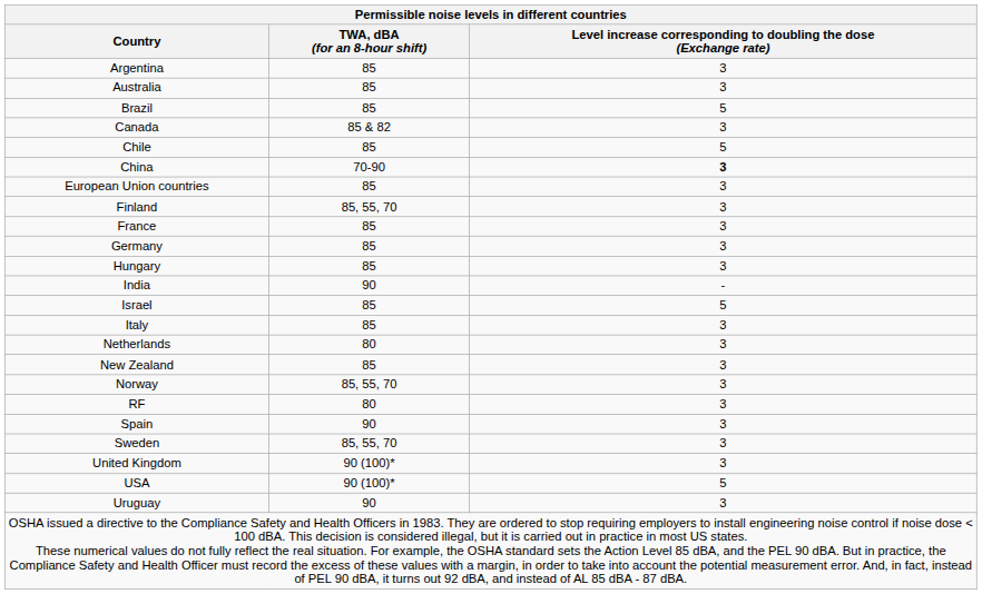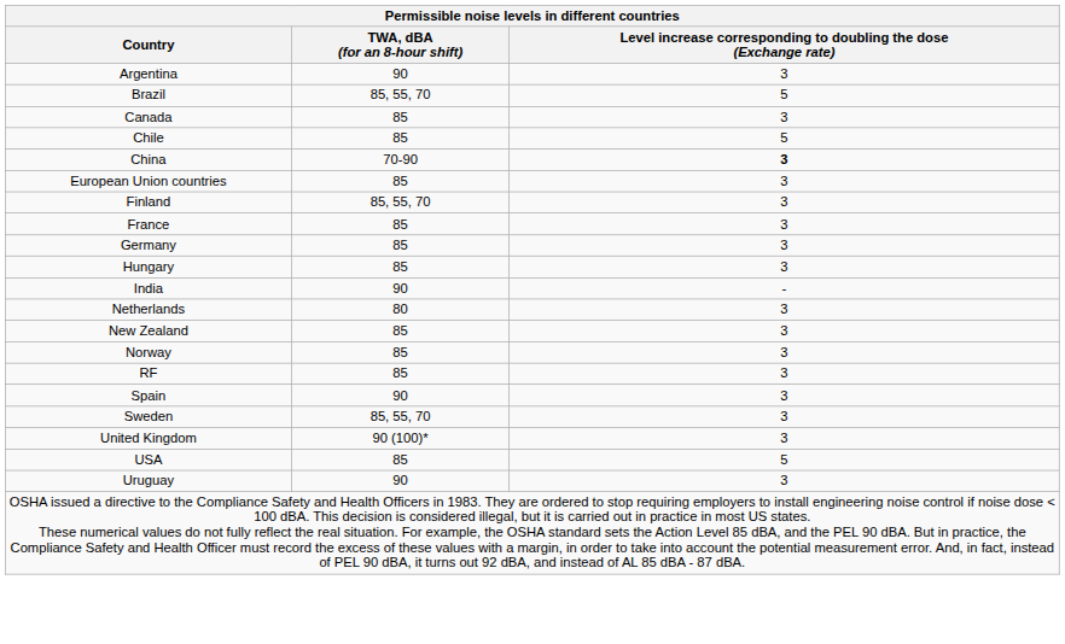Argentina | TWA, dBA (for an 8-hour shift): 85 -> 90
- row: Australia | 85 | 3
Brazil | TWA, dBA (for an 8-hour shift): 85 -> 85, 55, 70
Canada | TWA, dBA (for an 8-hour shift): 85 & 82 -> 85
- row: Israel | 85 | 5
- row: Italy | 85 | 3
Norway | TWA, dBA (for an 8-hour shift): 85, 55, 70 -> 85
RF | TWA, dBA (for an 8-hour shift): 80 -> 85
USA | TWA, dBA (for an 8-hour shift): 90 (100)* -> 85
